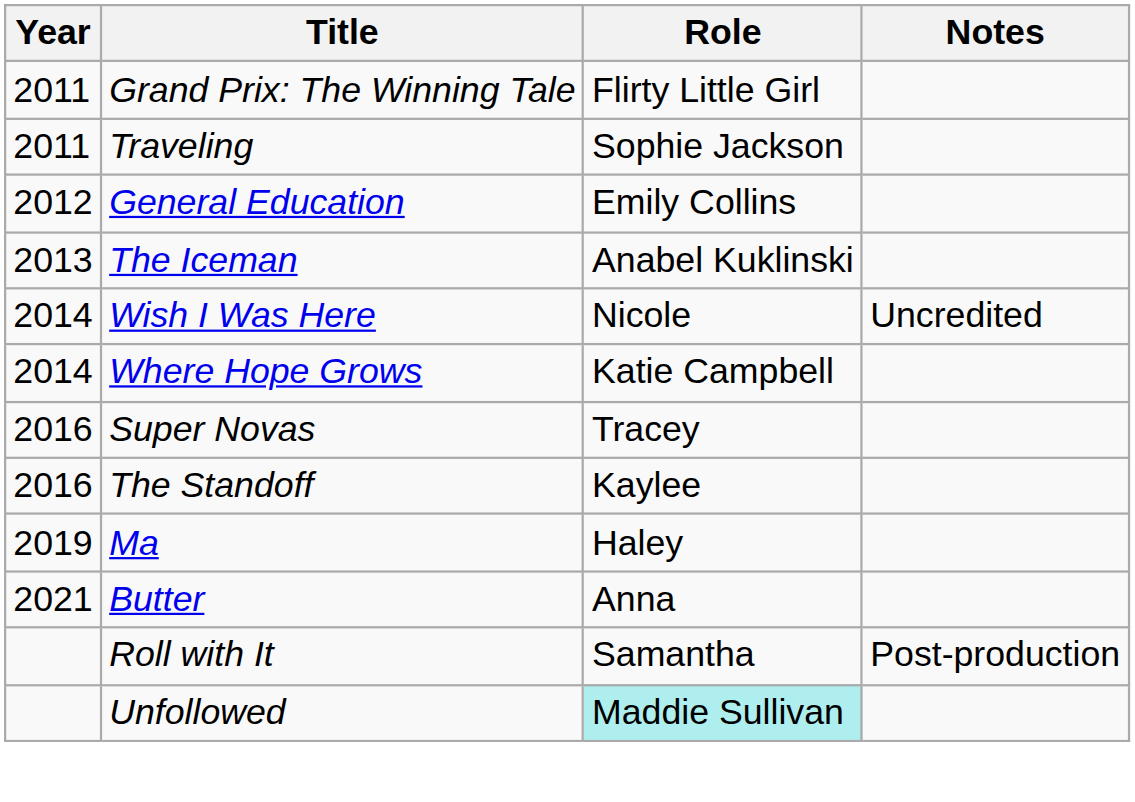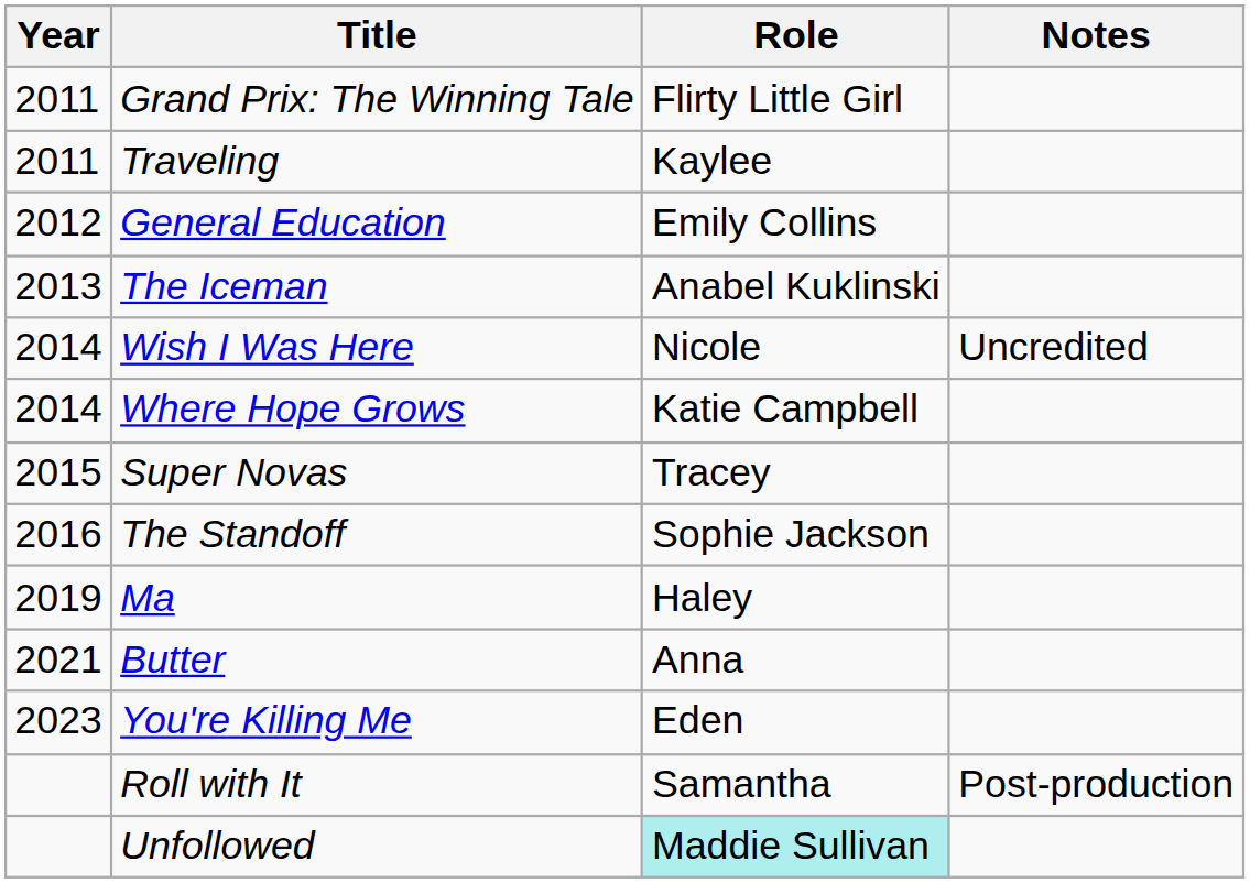Traveling | Role: Sophie Jackson -> Kaylee
Super Novas | Year: 2016 -> 2015
The Standoff | Role: Kaylee -> Sophie Jackson
+ row: 2023 | You're Killing Me | Eden
